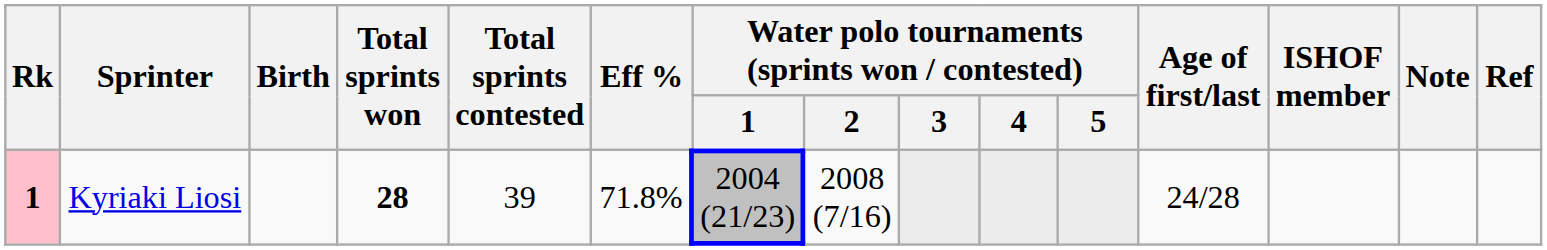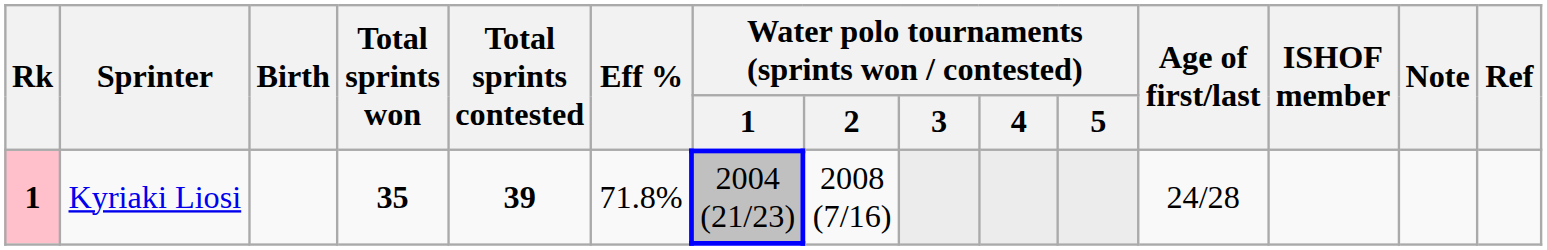Kyriaki Liosi | Total sprints won: 28 -> 35
Kyriaki Liosi | Total sprints contested: normal -> bold
